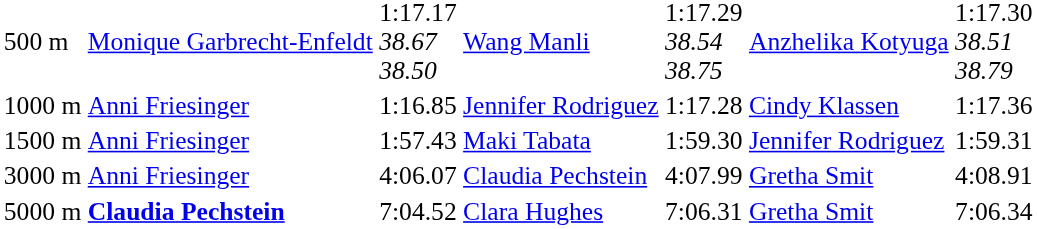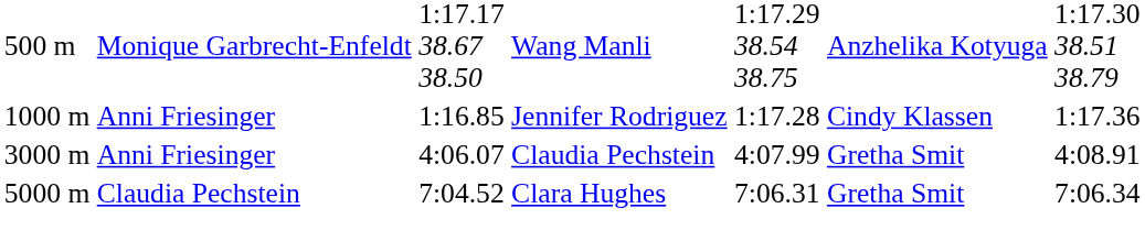- row: 1500 m | Anni Friesinger | 1:57.43 | Maki Tabata | 1:59.30 | Jennifer Rodriguez | 1:59.31
Clara Hughes | column 2: bold -> normal
